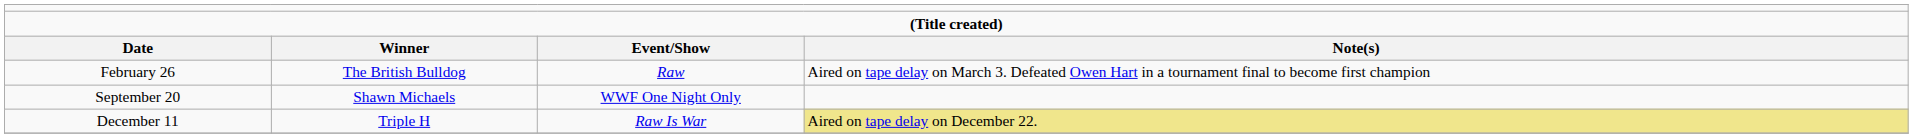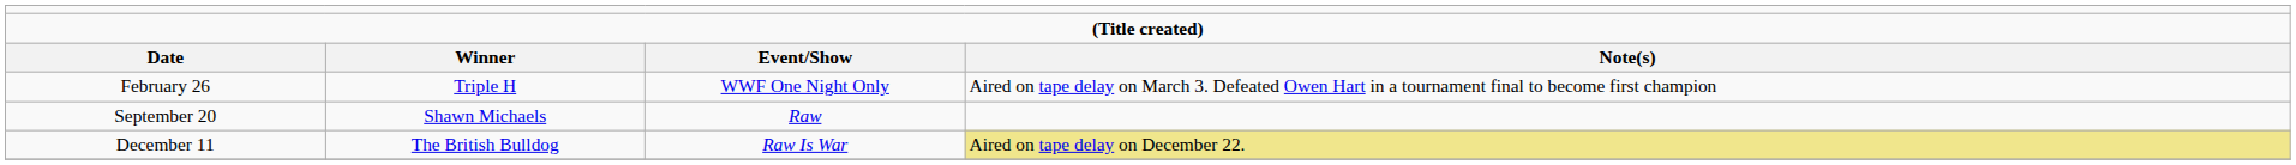February 26 | column 2: The British Bulldog -> Triple H
February 26 | column 3: Raw -> WWF One Night Only
September 20 | column 3: WWF One Night Only -> Raw
December 11 | column 2: Triple H -> The British Bulldog
